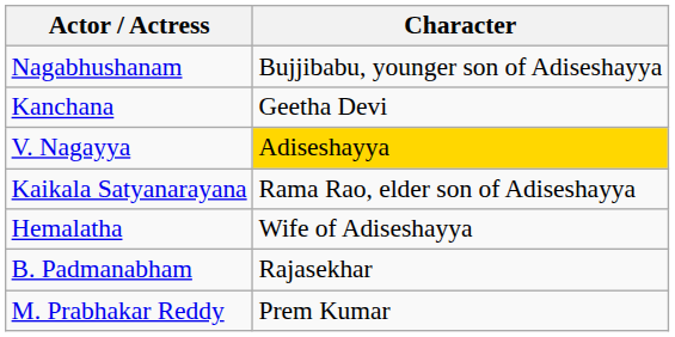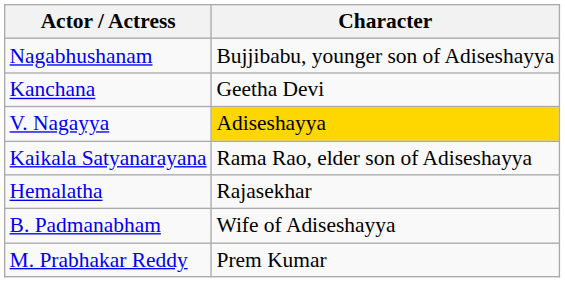Hemalatha | Character: Wife of Adiseshayya -> Rajasekhar
B. Padmanabham | Character: Rajasekhar -> Wife of Adiseshayya
